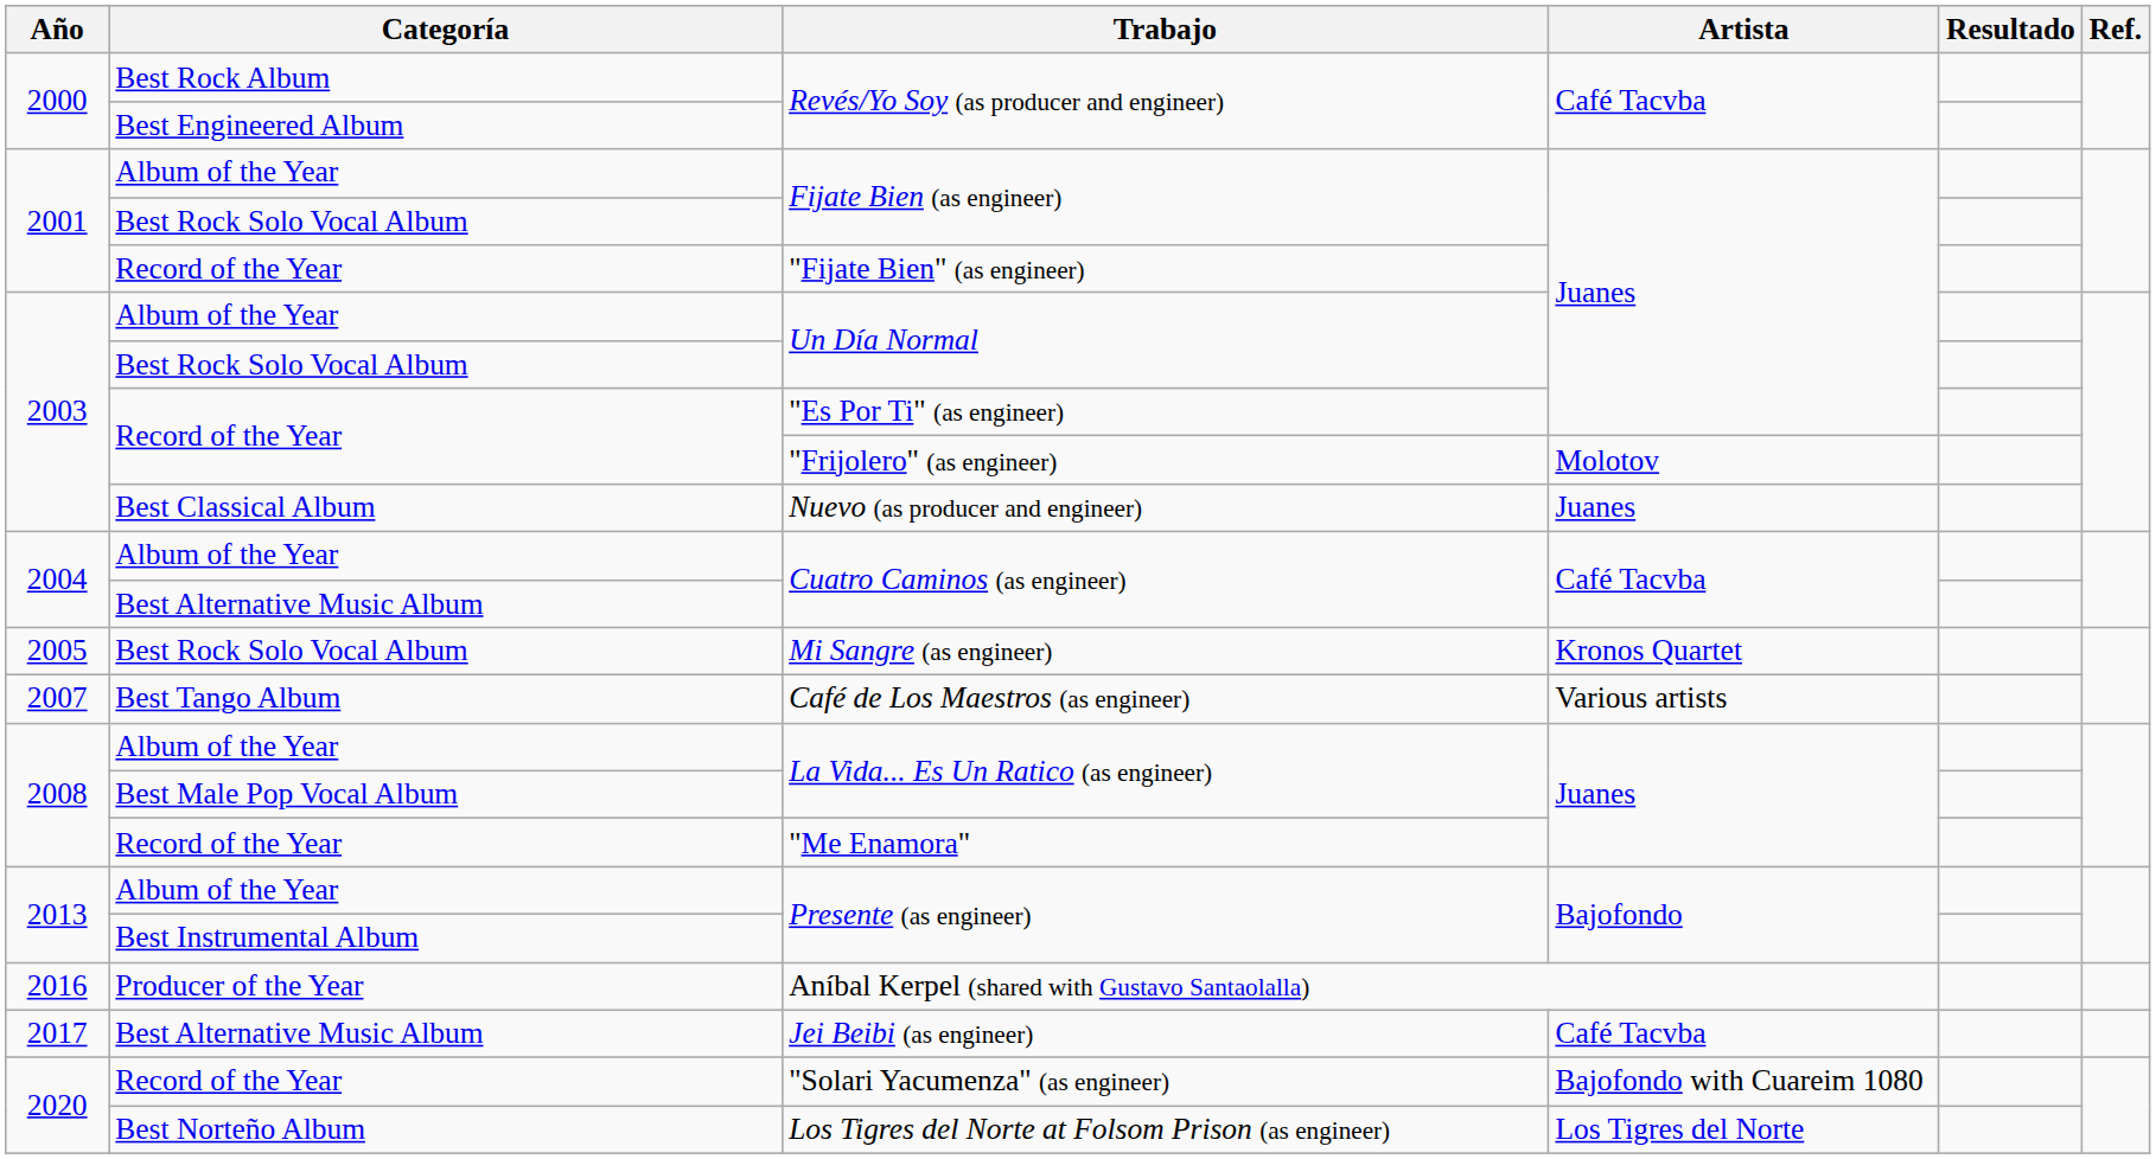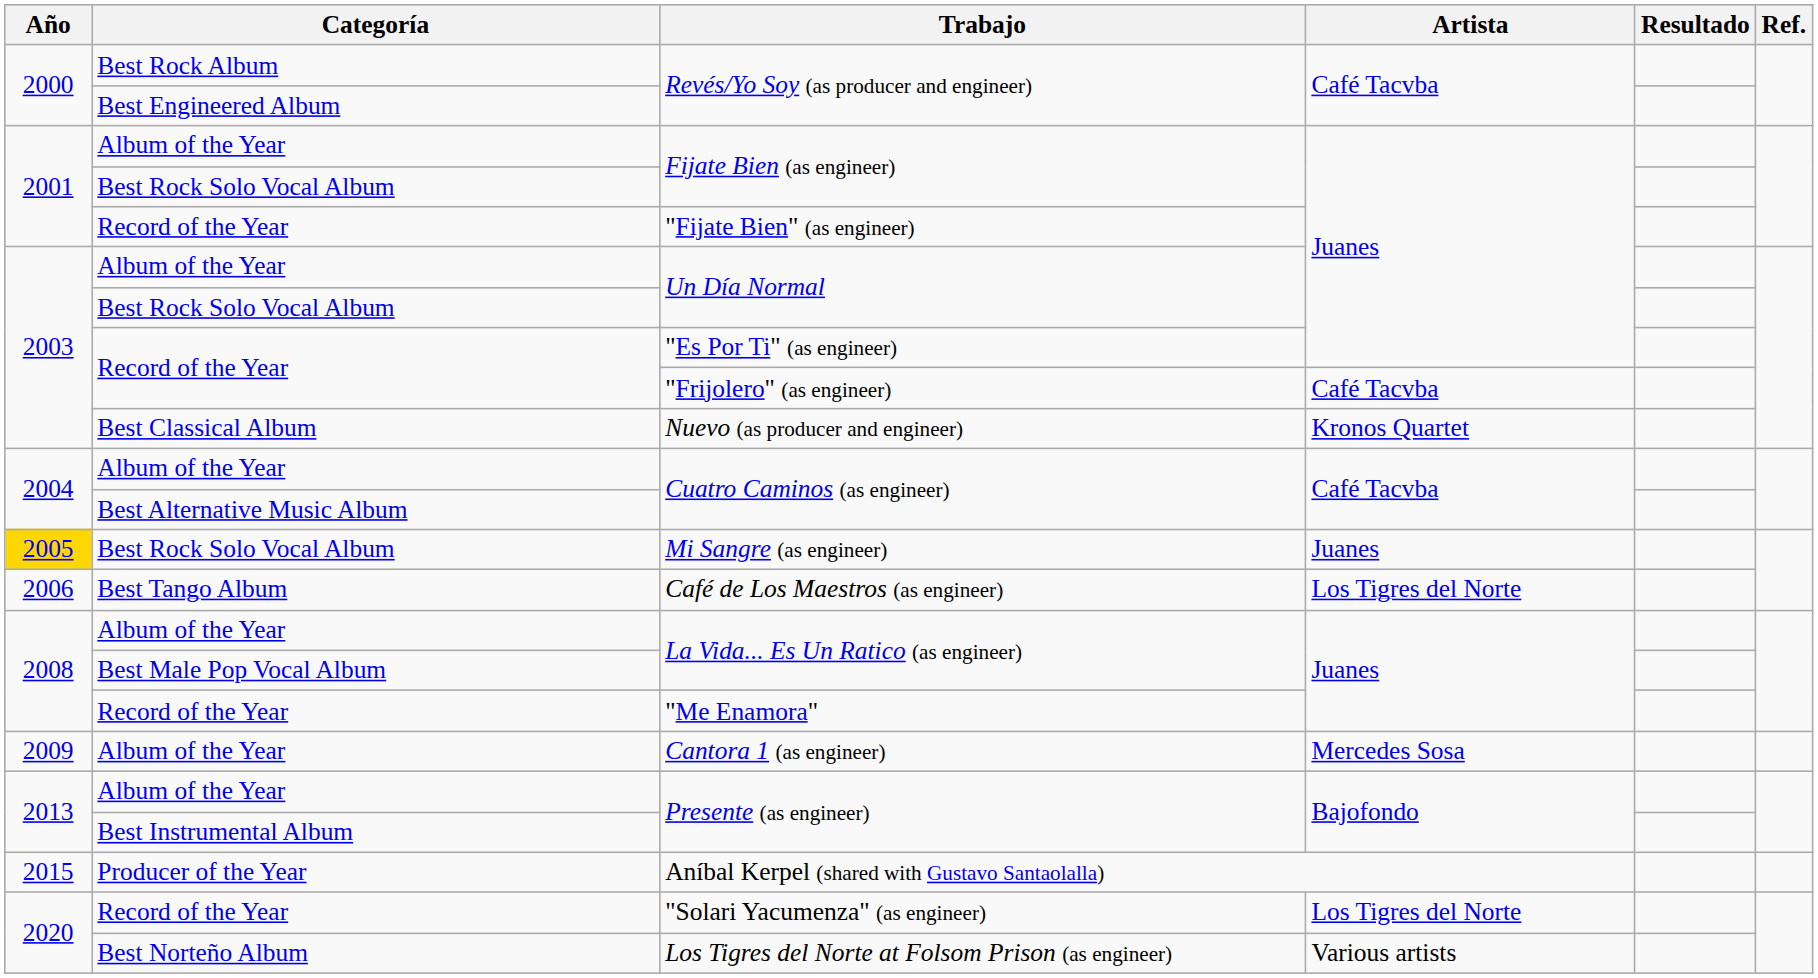"Frijolero" (as engineer) | Artista: Molotov -> Café Tacvba
Nuevo (as producer and engineer) | Artista: Juanes -> Kronos Quartet
Mi Sangre (as engineer) | Año: no background -> gold background
Mi Sangre (as engineer) | Artista: Kronos Quartet -> Juanes
Café de Los Maestros (as engineer) | Año: 2007 -> 2006
Café de Los Maestros (as engineer) | Artista: Various artists -> Los Tigres del Norte
+ row: 2009 | Album of the Year | Cantora 1 (as engineer) | Mercedes Sosa
Aníbal Kerpel (shared with Gustavo Santaolalla) | Año: 2016 -> 2015
- row: 2017 | Best Alternative Music Album | Jei Beibi (as engineer) | Café Tacvba
"Solari Yacumenza" (as engineer) | Artista: Bajofondo with Cuareim 1080 -> Los Tigres del Norte
Los Tigres del Norte at Folsom Prison (as engineer) | Artista: Los Tigres del Norte -> Various artists
